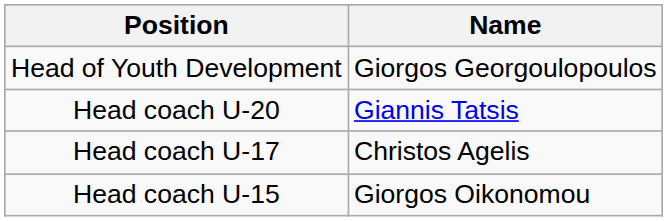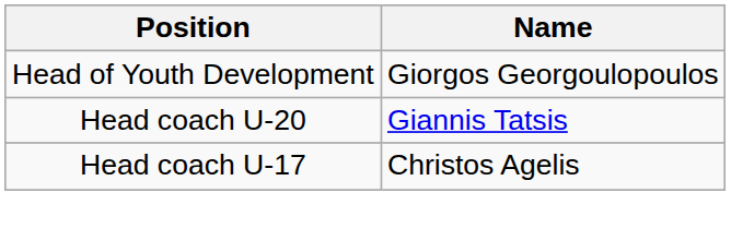- row: Head coach U-15 | Giorgos Oikonomou
